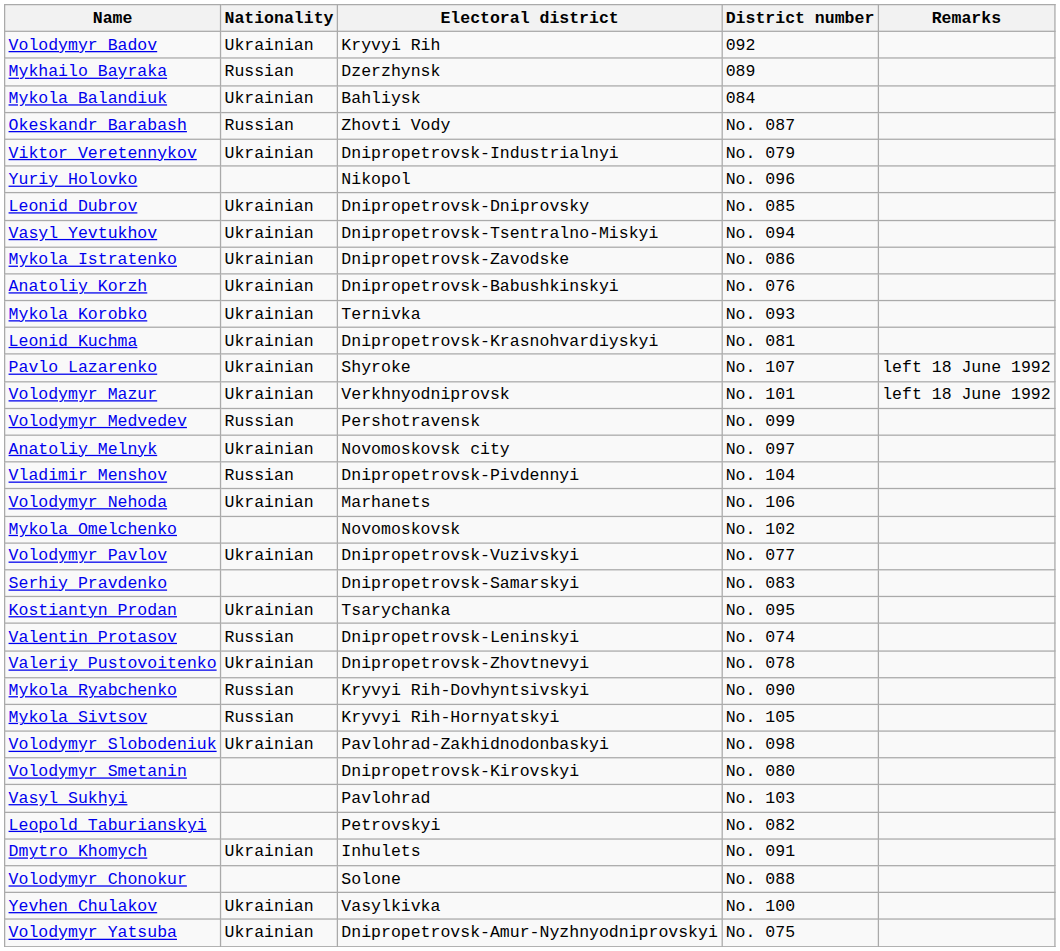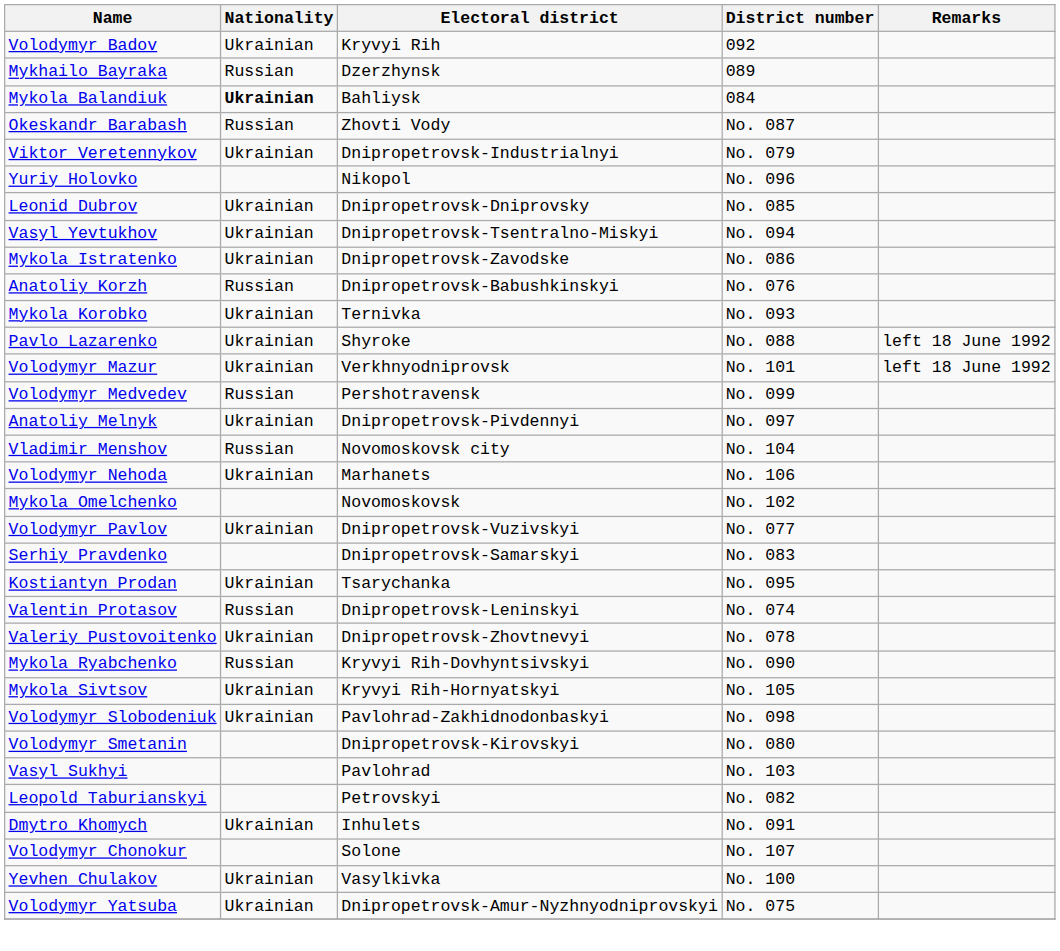Mykola Balandiuk | Nationality: normal -> bold
Anatoliy Korzh | Nationality: Ukrainian -> Russian
- row: Leonid Kuchma | Ukrainian | Dnipropetrovsk-Krasnohvardiyskyi | No. 081
Pavlo Lazarenko | District number: No. 107 -> No. 088
Anatoliy Melnyk | Electoral district: Novomoskovsk city -> Dnipropetrovsk-Pivdennyi
Vladimir Menshov | Electoral district: Dnipropetrovsk-Pivdennyi -> Novomoskovsk city
Mykola Sivtsov | Nationality: Russian -> Ukrainian
Volodymyr Chonokur | District number: No. 088 -> No. 107
